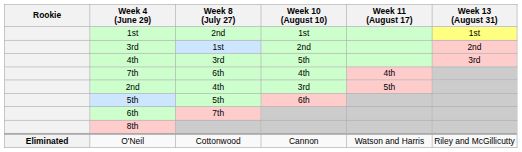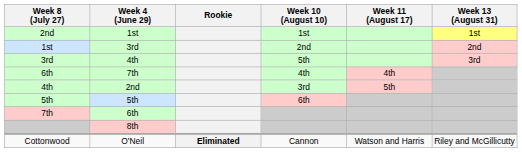columns swapped: Rookie <-> Week 8 (July 27)
